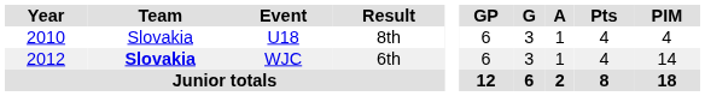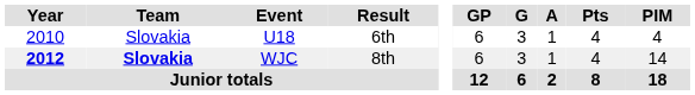U18 | Result: 8th -> 6th
WJC | Year: normal -> bold
WJC | Result: 6th -> 8th
